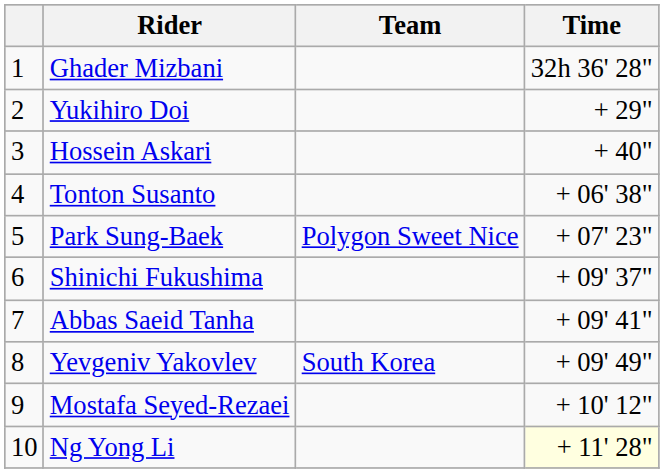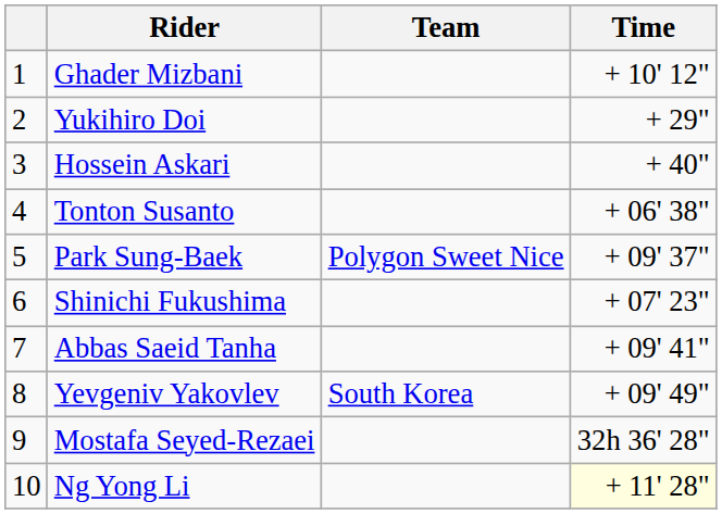Ghader Mizbani | Time: 32h 36' 28" -> + 10' 12"
Park Sung-Baek | Time: + 07' 23" -> + 09' 37"
Shinichi Fukushima | Time: + 09' 37" -> + 07' 23"
Mostafa Seyed-Rezaei | Time: + 10' 12" -> 32h 36' 28"
